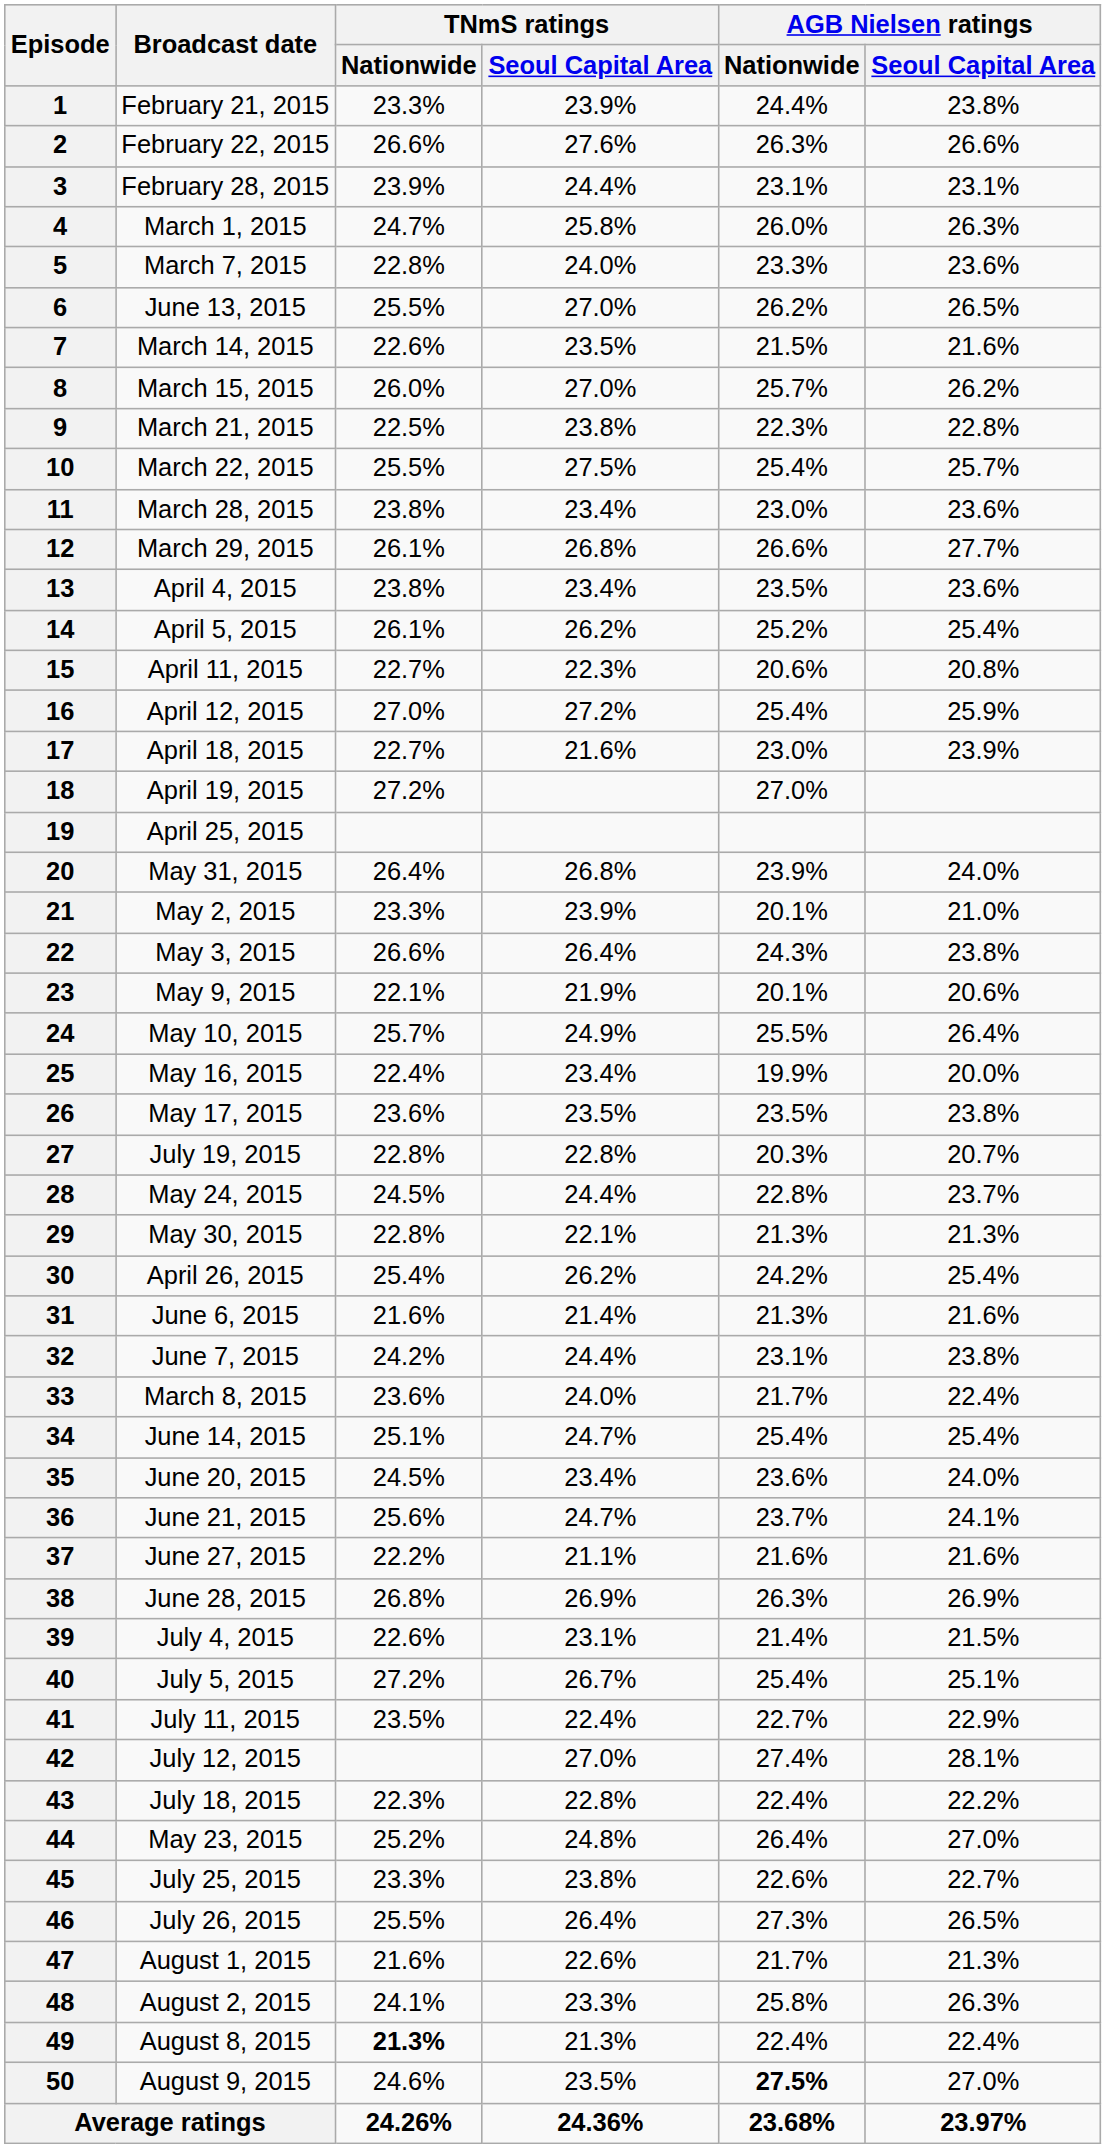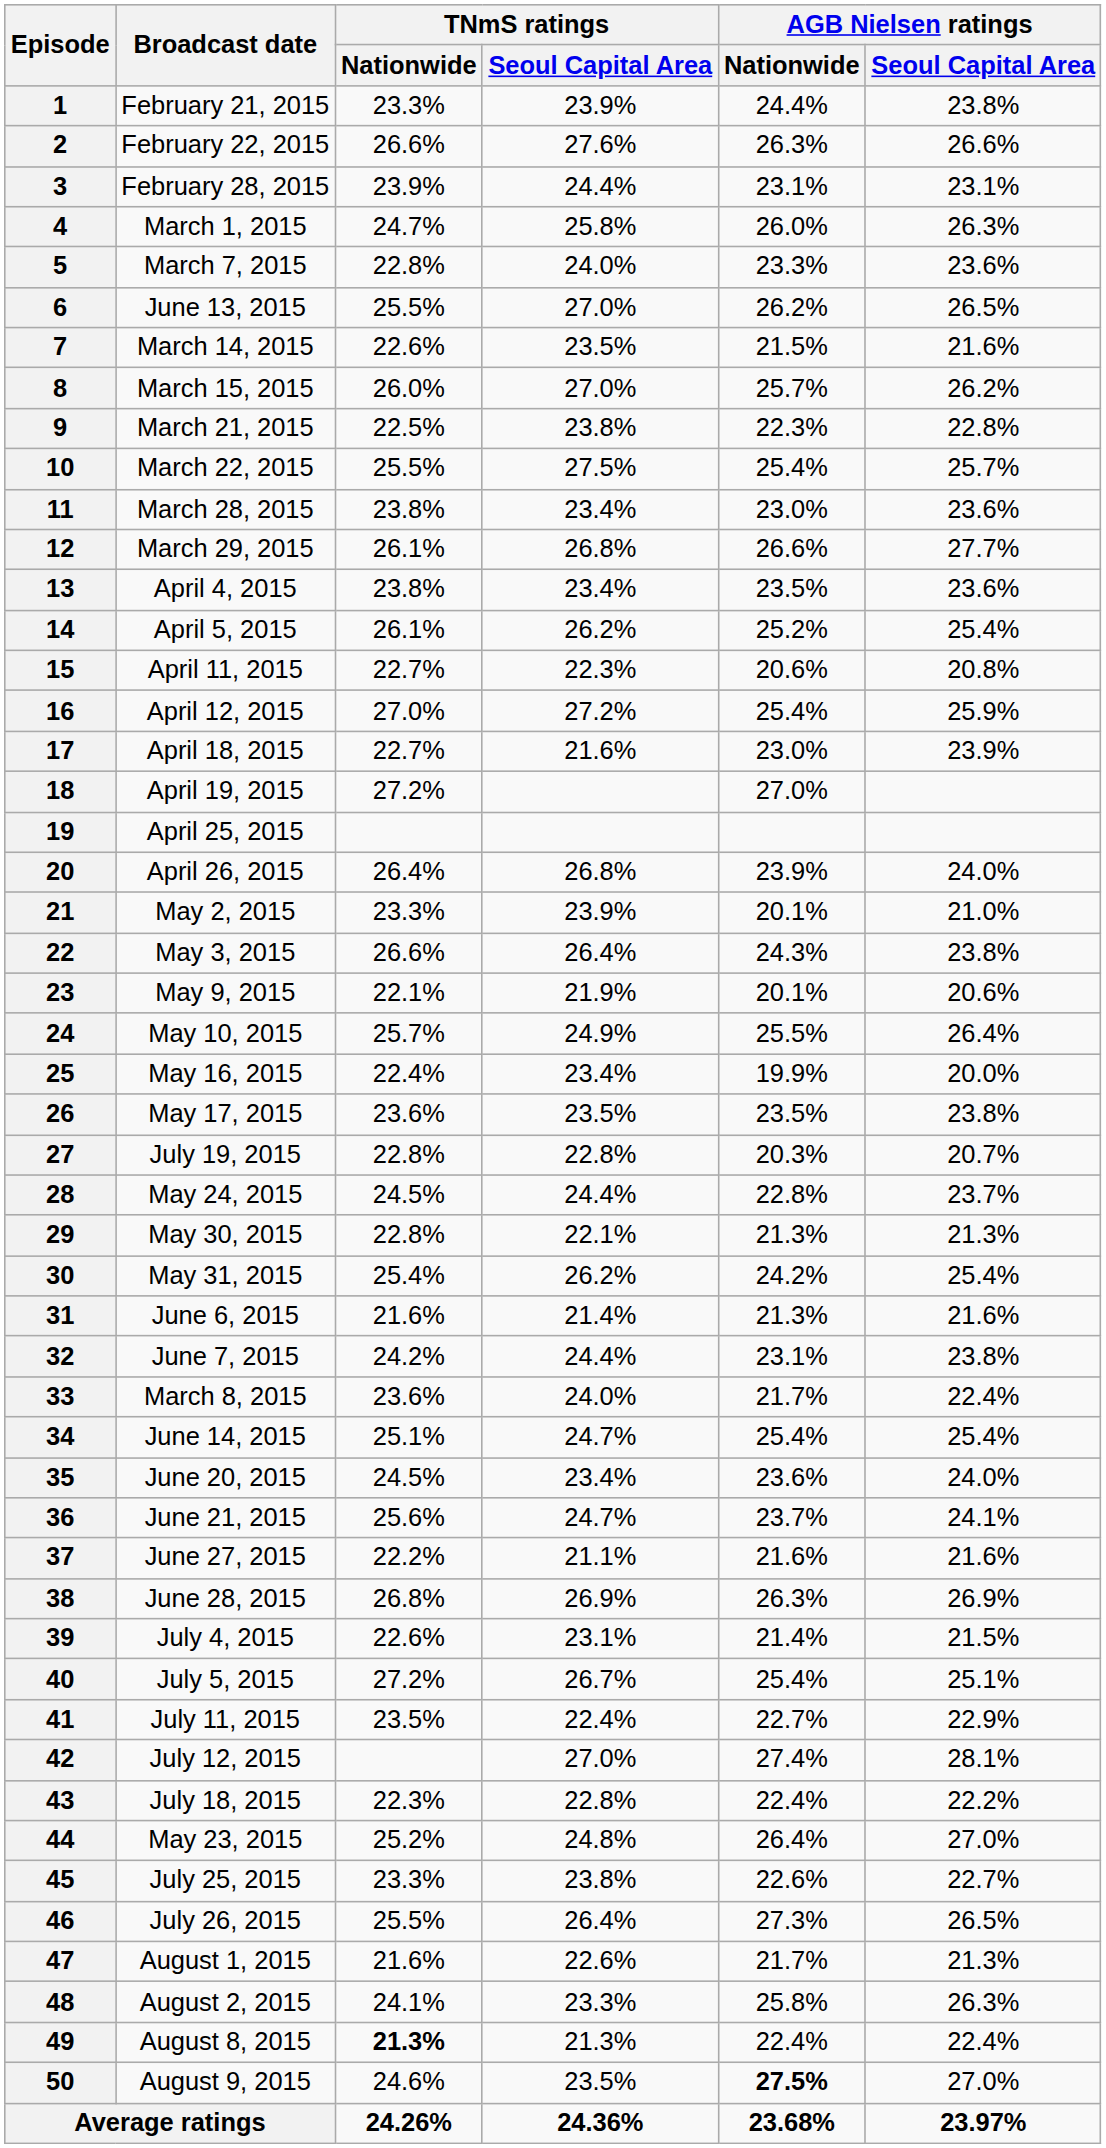20 | Broadcast date: May 31, 2015 -> April 26, 2015
30 | Broadcast date: April 26, 2015 -> May 31, 2015
